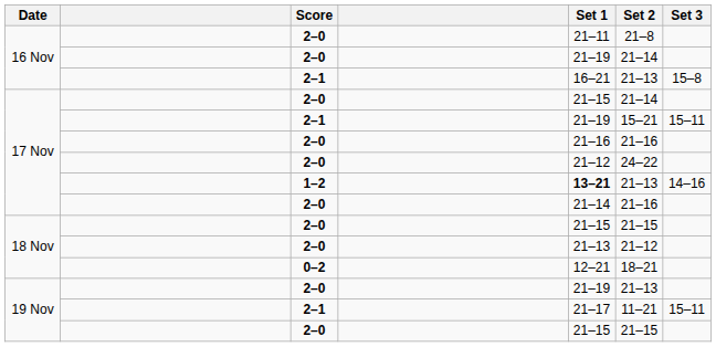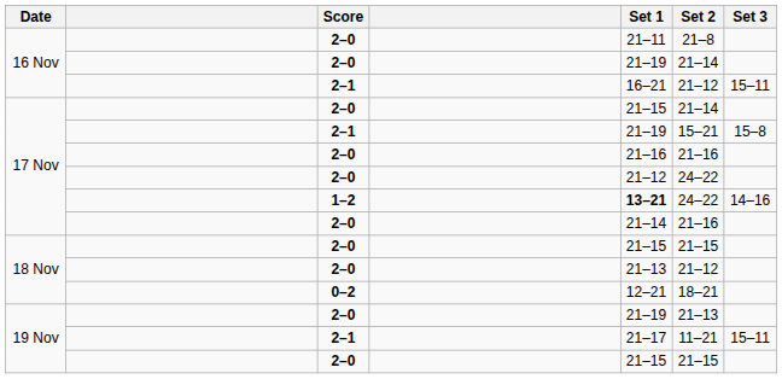16 Nov / 2–1 | Set 2: 21–13 -> 21–12
16 Nov / 2–1 | Set 3: 15–8 -> 15–11
17 Nov / 2–1 | Set 3: 15–11 -> 15–8
17 Nov / 1–2 | Set 2: 21–13 -> 24–22
